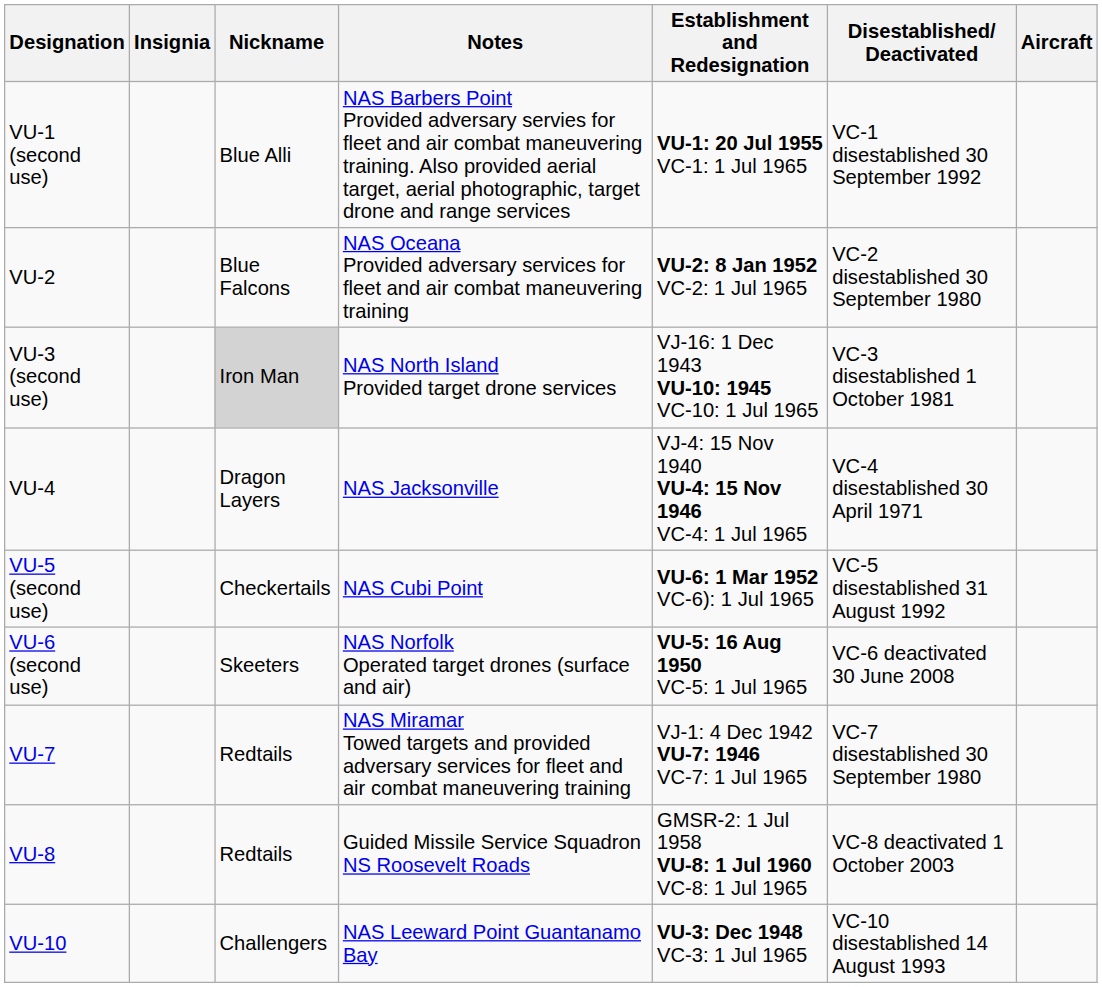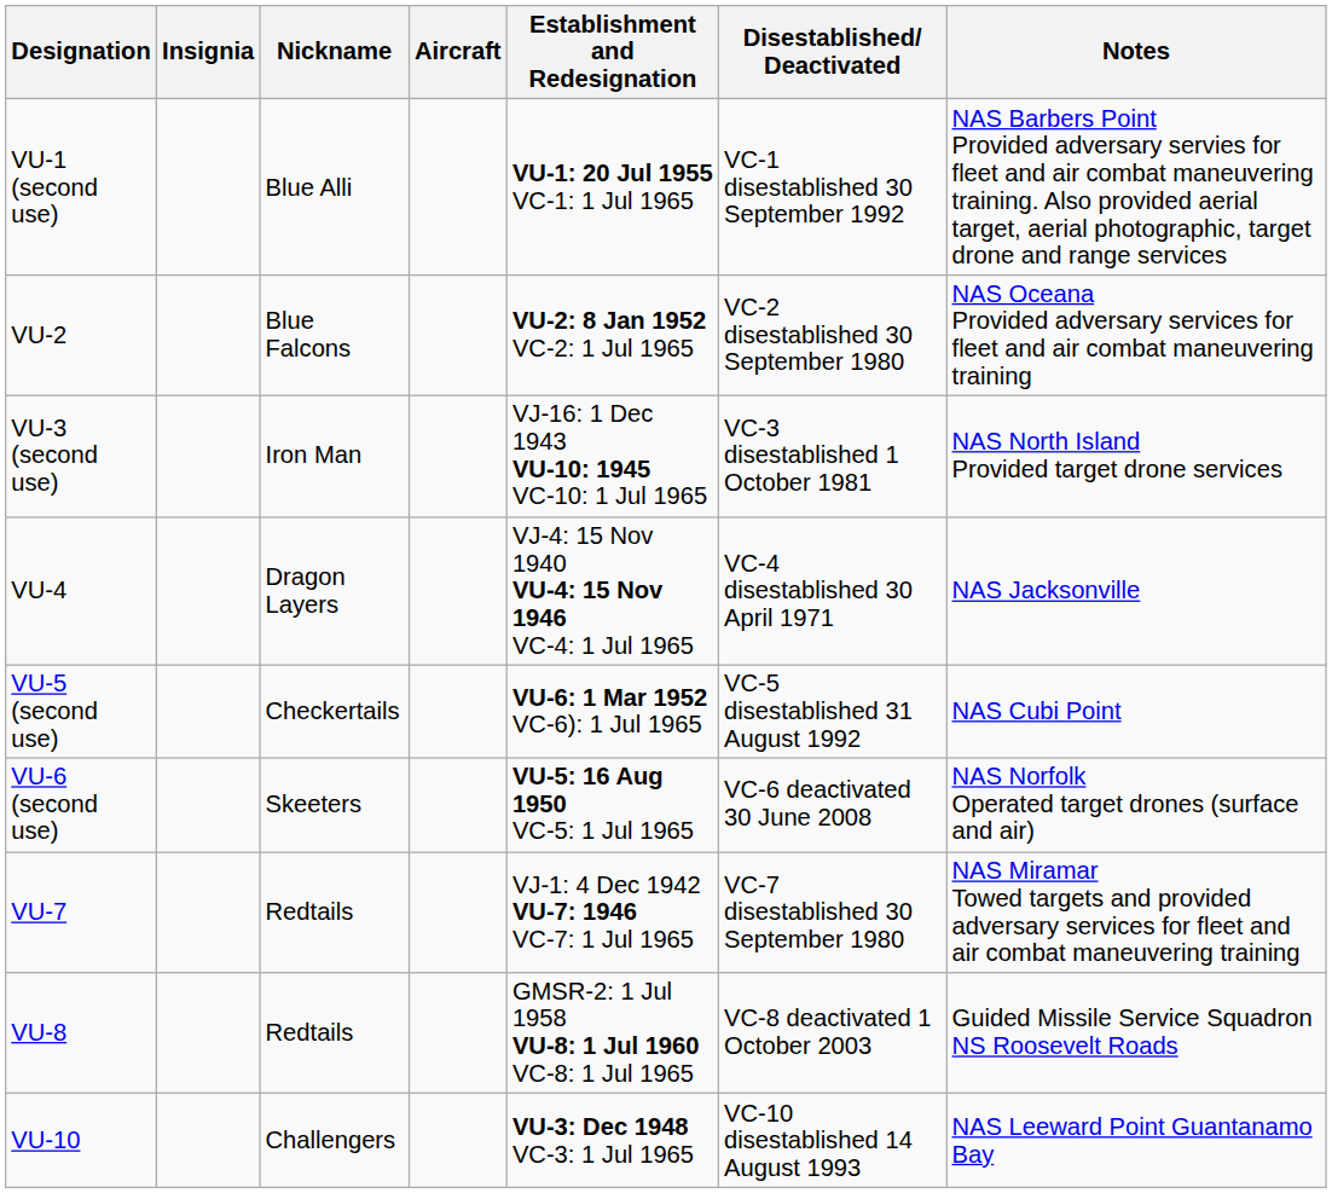columns swapped: Aircraft <-> Notes
VU-3 (second use) | Nickname: lightgrey background -> no background
